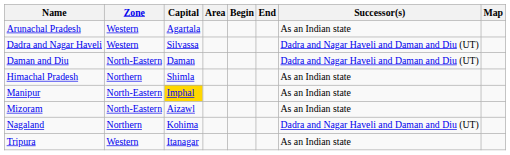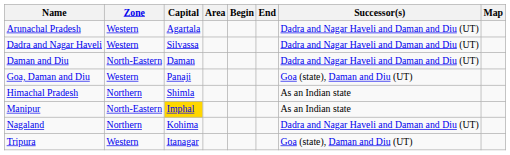Arunachal Pradesh | Successor(s): As an Indian state -> Dadra and Nagar Haveli and Daman and Diu (UT)
+ row: Goa, Daman and Diu | Western | Panaji | Goa (state), Daman and Diu (UT)
- row: Mizoram | North-Eastern | Aizawl | As an Indian state
Tripura | Successor(s): As an Indian state -> Goa (state), Daman and Diu (UT)
